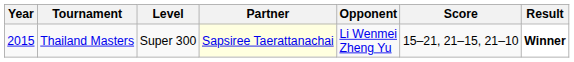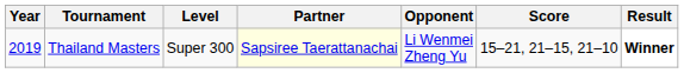Thailand Masters | Year: 2015 -> 2019
